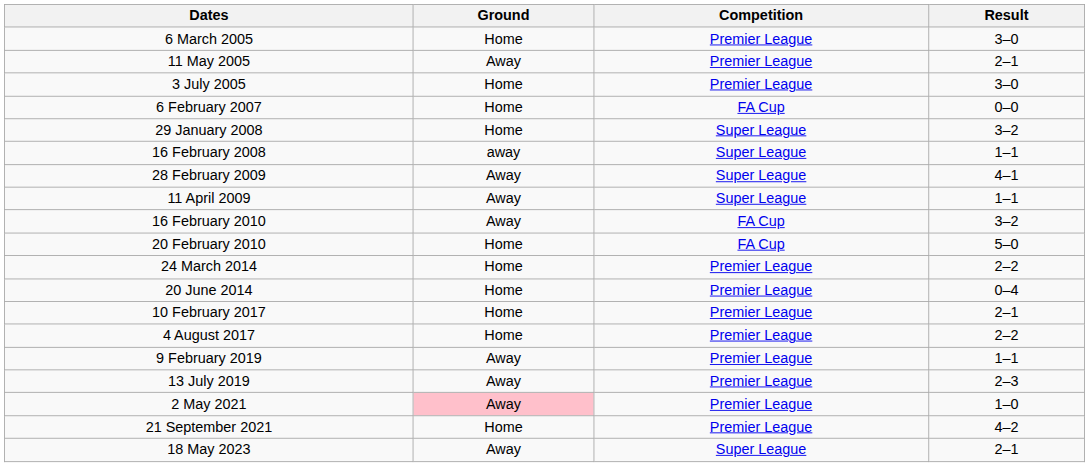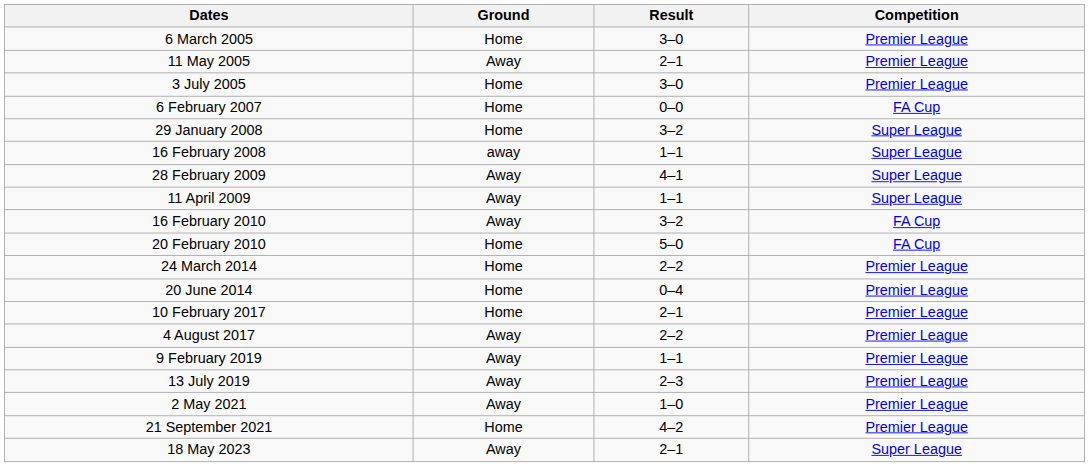columns swapped: Result <-> Competition
4 August 2017 | Ground: Home -> Away
2 May 2021 | Ground: pink background -> no background
